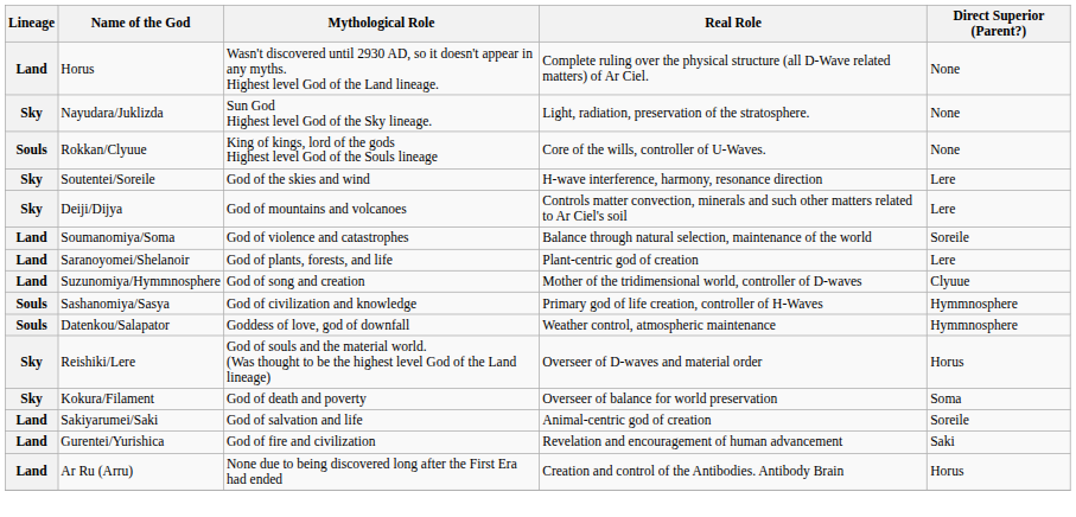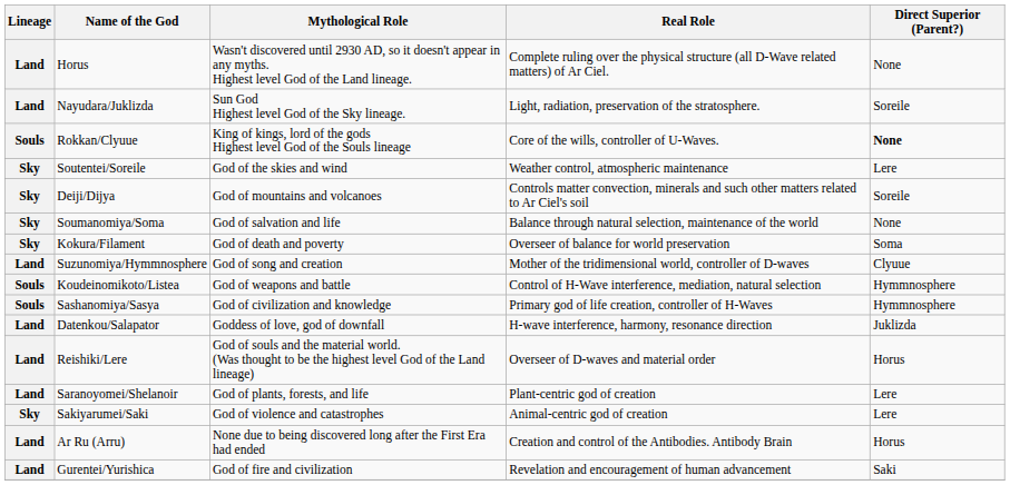Nayudara/Juklizda | Lineage: Sky -> Land
Nayudara/Juklizda | Direct Superior (Parent?): None -> Soreile
Rokkan/Clyuue | Direct Superior (Parent?): normal -> bold
Soutentei/Soreile | Real Role: H-wave interference, harmony, resonance direction -> Weather control, atmospheric maintenance
Deiji/Dijya | Direct Superior (Parent?): Lere -> Soreile
Soumanomiya/Soma | Lineage: Land -> Sky
Soumanomiya/Soma | Mythological Role: God of violence and catastrophes -> God of salvation and life
Soumanomiya/Soma | Direct Superior (Parent?): Soreile -> None
rows swapped: Kokura/Filament <-> Saranoyomei/Shelanoir
+ row: Souls | Koudeinomikoto/Listea | God of weapons and battle | Control of H-Wave interference, mediation, natural selection | Hymmnosphere
Datenkou/Salapator | Lineage: Souls -> Land
Datenkou/Salapator | Real Role: Weather control, atmospheric maintenance -> H-wave interference, harmony, resonance direction
Datenkou/Salapator | Direct Superior (Parent?): Hymmnosphere -> Juklizda
Reishiki/Lere | Lineage: Sky -> Land
Sakiyarumei/Saki | Lineage: Land -> Sky
Sakiyarumei/Saki | Mythological Role: God of salvation and life -> God of violence and catastrophes
Sakiyarumei/Saki | Direct Superior (Parent?): Soreile -> Lere
rows swapped: Gurentei/Yurishica <-> Ar Ru (Arru)
